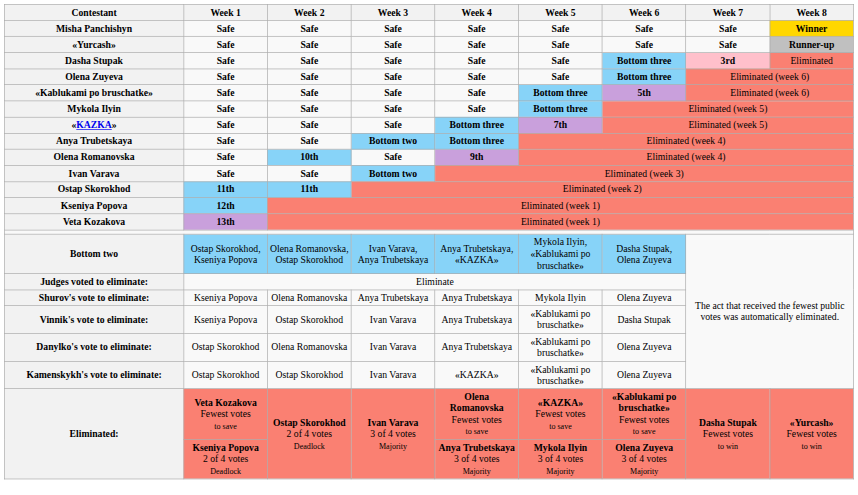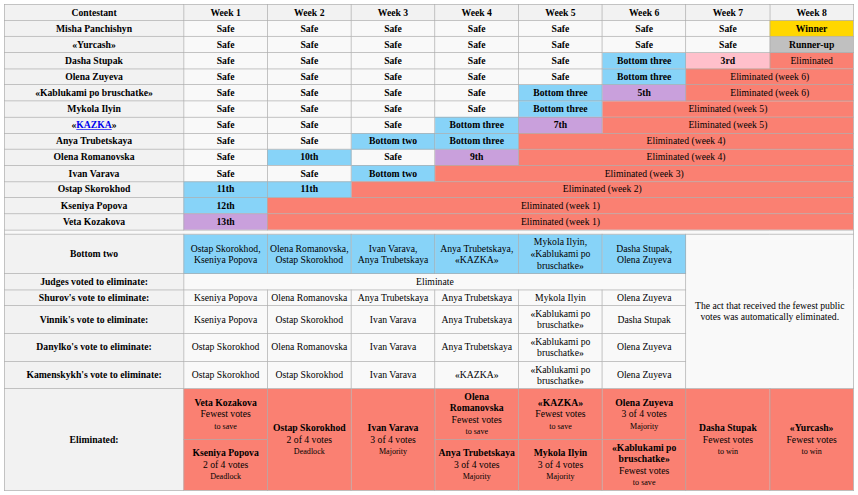Eliminated: / Veta Kozakova Fewest votes to save | Week 6: «Kablukami po bruschatke» Fewest votes to save -> Olena Zuyeva 3 of 4 votes Majority
Eliminated: / Kseniya Popova 2 of 4 votes Deadlock | Week 6: Olena Zuyeva 3 of 4 votes Majority -> «Kablukami po bruschatke» Fewest votes to save
